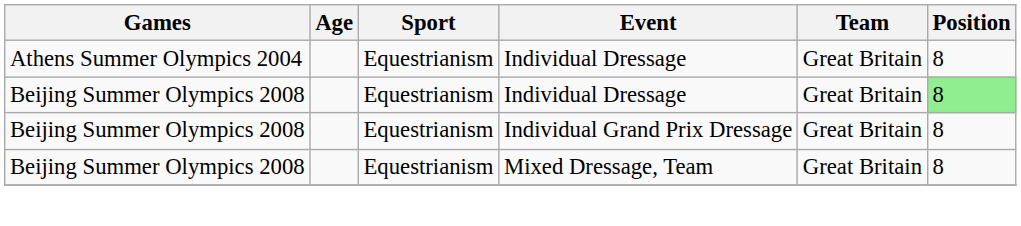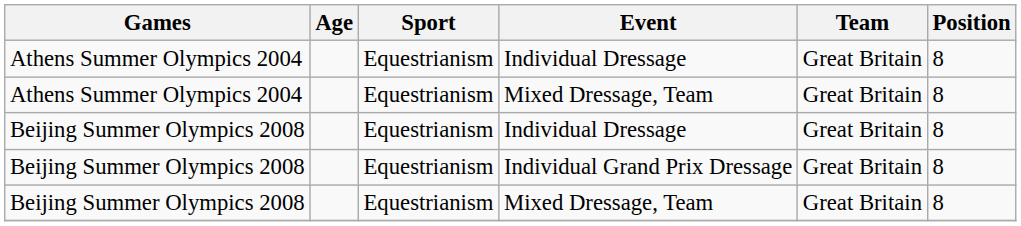+ row: Athens Summer Olympics 2004 | Equestrianism | Mixed Dressage, Team | Great Britain | 8
Beijing Summer Olympics 2008 / Individual Dressage | Position: lightgreen background -> no background
